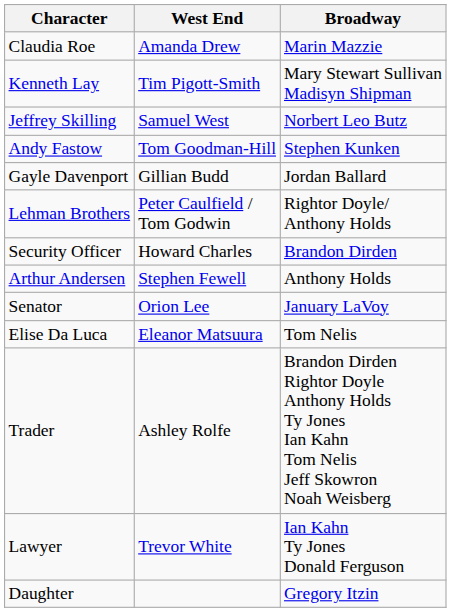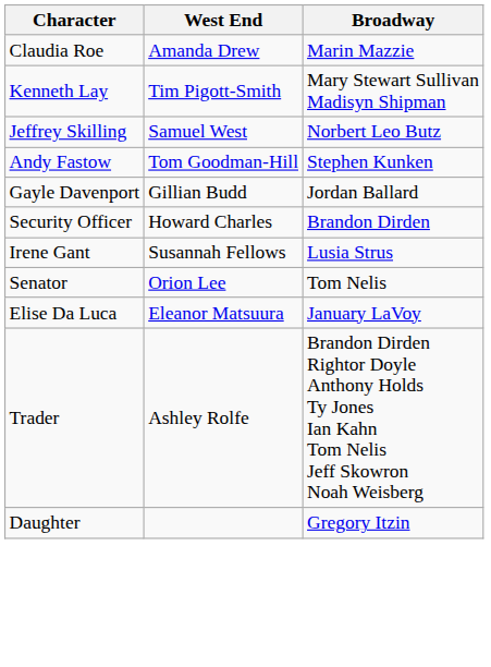- row: Lehman Brothers | Peter Caulfield / Tom Godwin | Rightor Doyle/ Anthony Holds
+ row: Irene Gant | Susannah Fellows | Lusia Strus
- row: Arthur Andersen | Stephen Fewell | Anthony Holds
Senator | Broadway: January LaVoy -> Tom Nelis
Elise Da Luca | Broadway: Tom Nelis -> January LaVoy
- row: Lawyer | Trevor White | Ian Kahn Ty Jones Donald Ferguson
